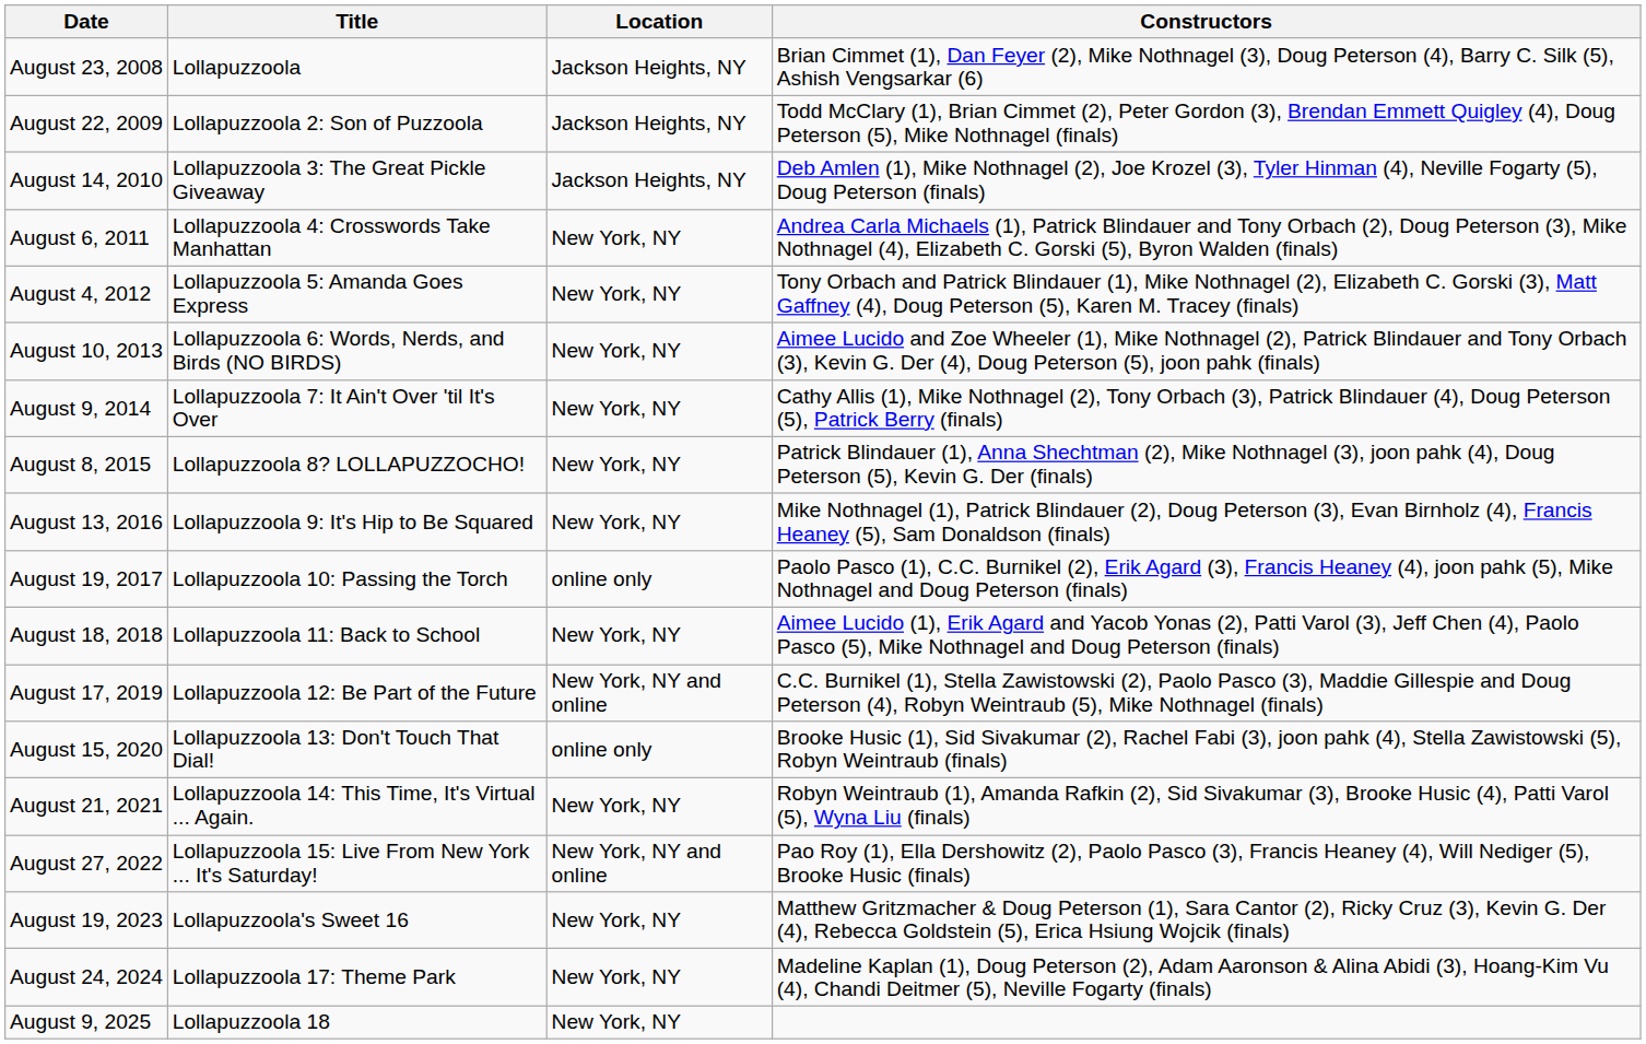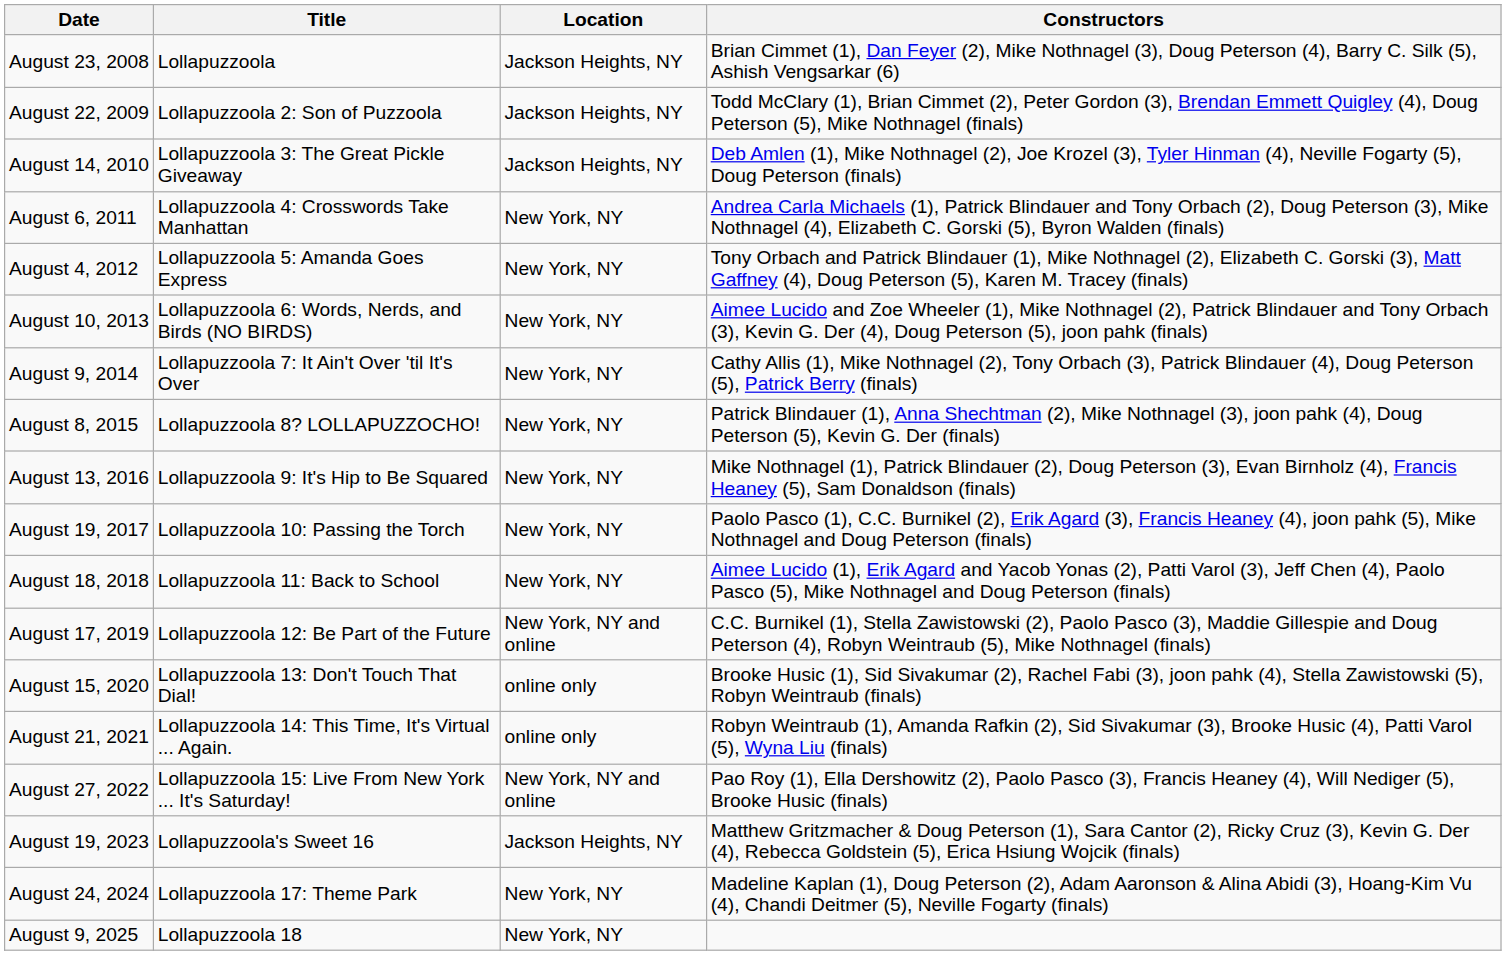August 19, 2017 | Location: online only -> New York, NY
August 21, 2021 | Location: New York, NY -> online only
August 19, 2023 | Location: New York, NY -> Jackson Heights, NY
